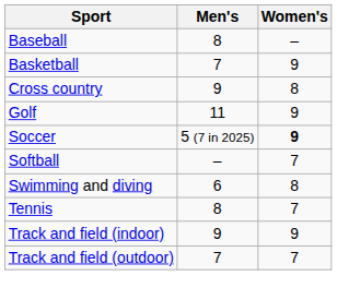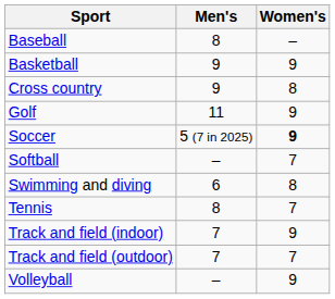Basketball | Men's: 7 -> 9
Track and field (indoor) | Men's: 9 -> 7
+ row: Volleyball | – | 9
